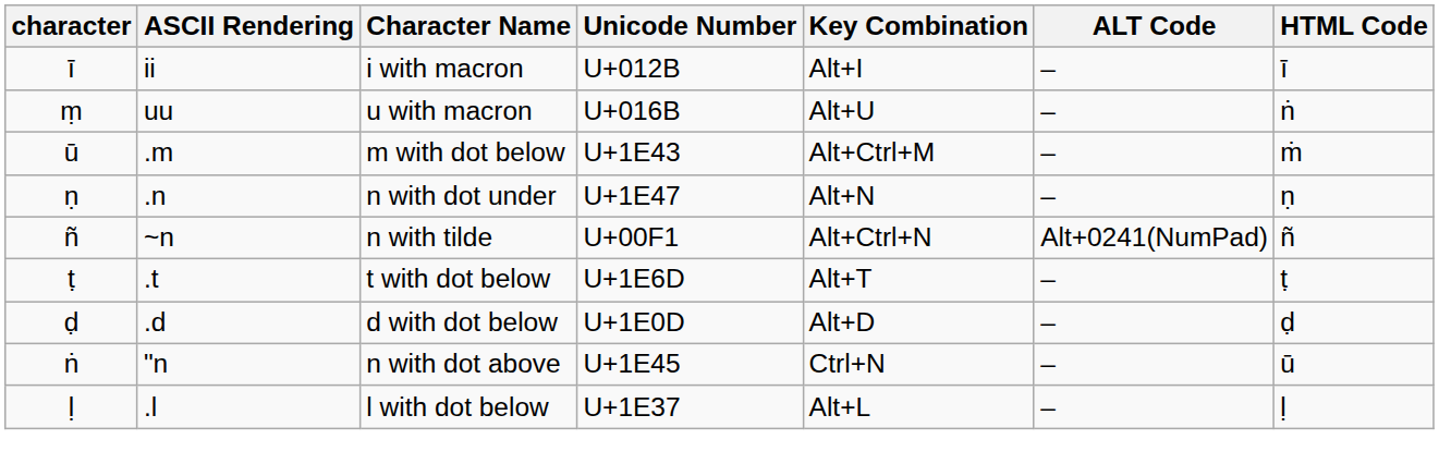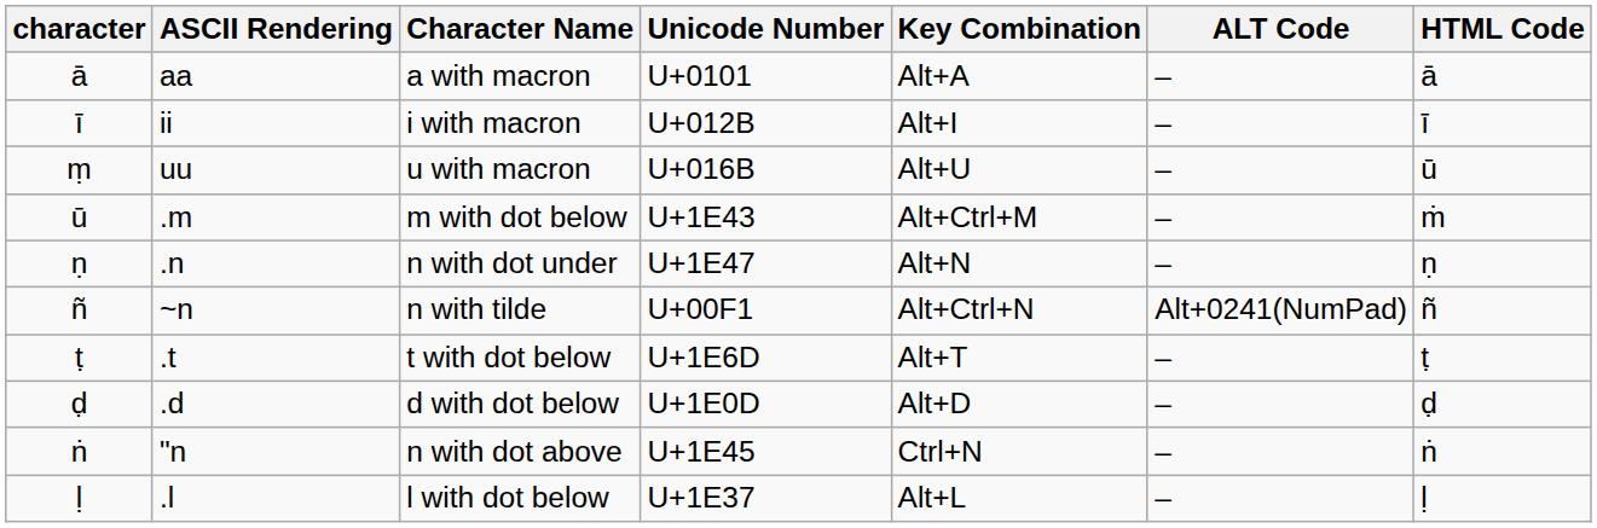+ row: ā | aa | a with macron | U+0101 | Alt+A | – | ā
u with macron | HTML Code: ṅ -> ū
n with dot above | HTML Code: ū -> ṅ
